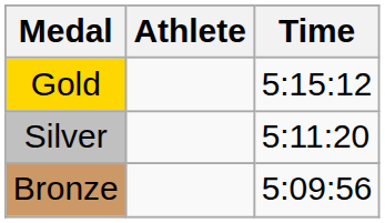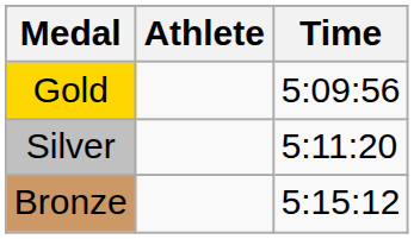Gold | Time: 5:15:12 -> 5:09:56
Bronze | Time: 5:09:56 -> 5:15:12
